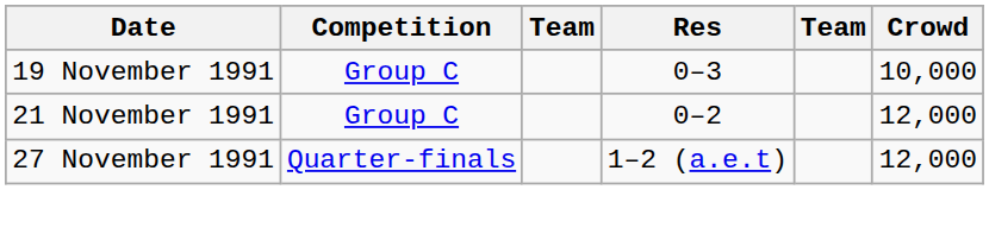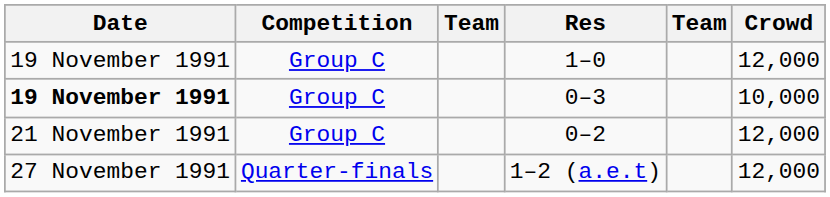+ row: 19 November 1991 | Group C | 1–0 | 12,000
0–3 | Date: normal -> bold
